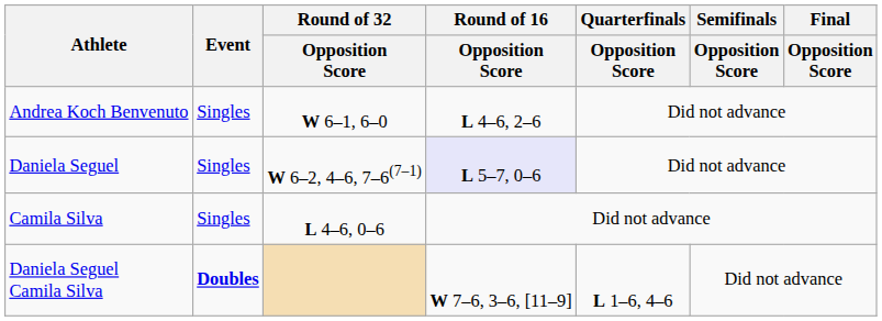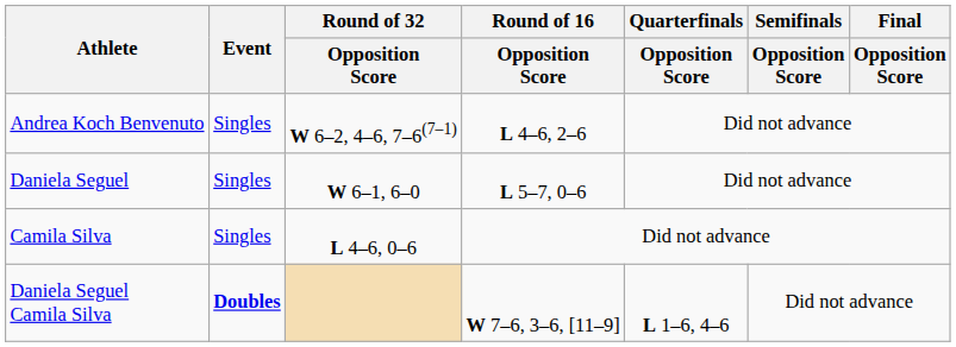Andrea Koch Benvenuto | Round of 32 / Opposition Score: W 6–1, 6–0 -> W 6–2, 4–6, 7–6(7–1)
Daniela Seguel | Round of 32 / Opposition Score: W 6–2, 4–6, 7–6(7–1) -> W 6–1, 6–0
Daniela Seguel | Round of 16 / Opposition Score: lavender background -> no background
